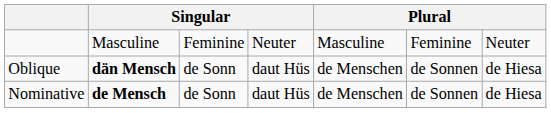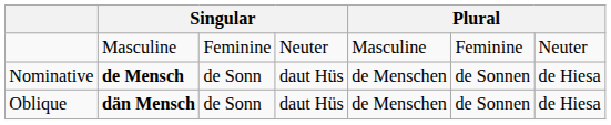rows swapped: Nominative <-> Oblique
